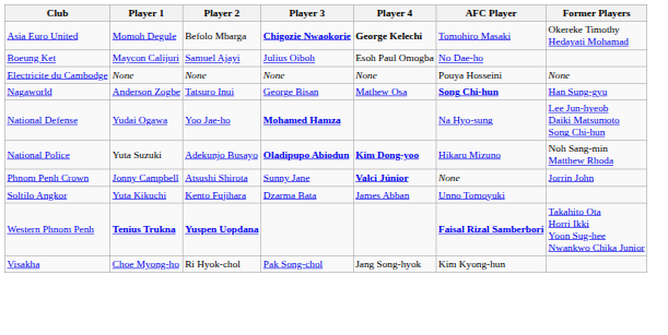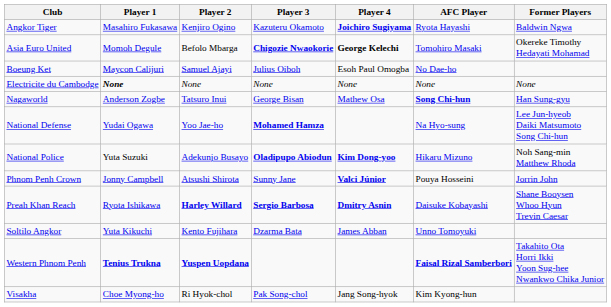+ row: Angkor Tiger | Masahiro Fukasawa | Kenjiro Ogino | Kazuteru Okamoto | Joichiro Sugiyama | Ryota Hayashi | Baldwin Ngwa
Electricite du Cambodge | Player 1: normal -> bold
Electricite du Cambodge | AFC Player: Pouya Hosseini -> None
Phnom Penh Crown | AFC Player: None -> Pouya Hosseini
+ row: Preah Khan Reach | Ryota Ishikawa | Harley Willard | Sergio Barbosa | Dmitry Asnin | Daisuke Kobayashi | Shane Booysen Whoo Hyun Trevin Caesar
